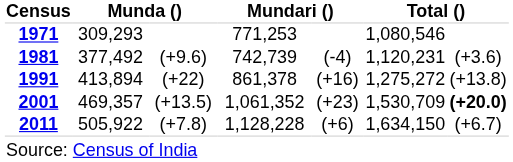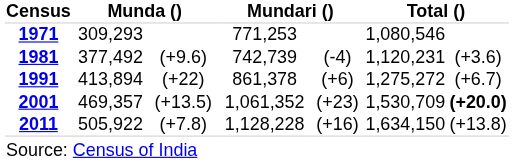1991 | column 5: (+16) -> (+6)
1991 | column 7: (+13.8) -> (+6.7)
2011 | column 5: (+6) -> (+16)
2011 | column 7: (+6.7) -> (+13.8)
